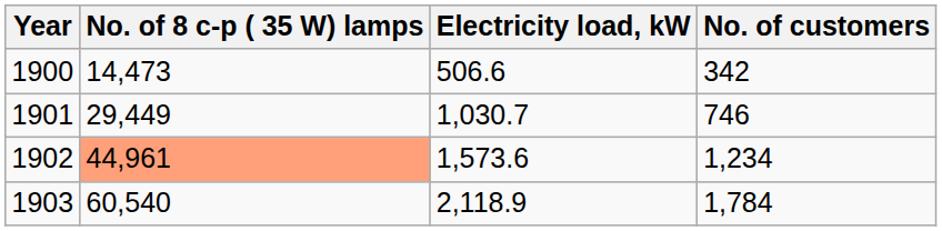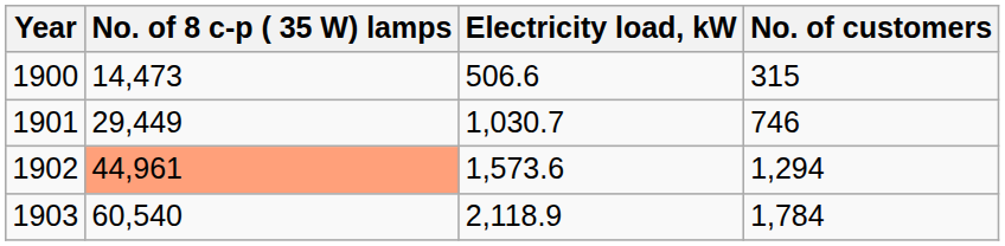1900 | No. of customers: 342 -> 315
1902 | No. of customers: 1,234 -> 1,294
